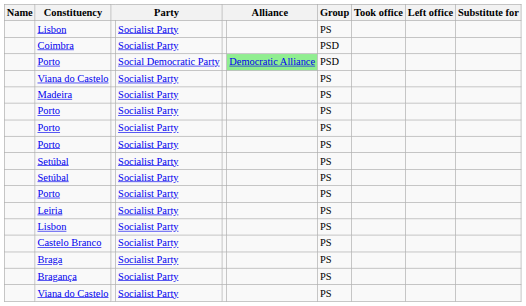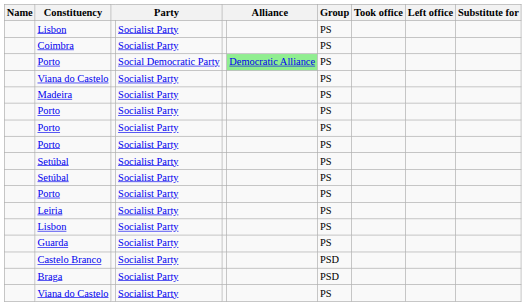Coimbra | Group: PSD -> PS
Porto / Social Democratic Party | Group: PSD -> PS
+ row: Guarda | Socialist Party | PS
Castelo Branco | Group: PS -> PSD
Braga | Group: PS -> PSD
- row: Bragança | Socialist Party | PS
